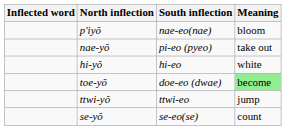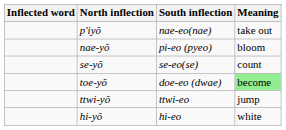p'iyŏ | Meaning: bloom -> take out
nae-yŏ | Meaning: take out -> bloom
rows swapped: se-yŏ <-> hi-yŏ
